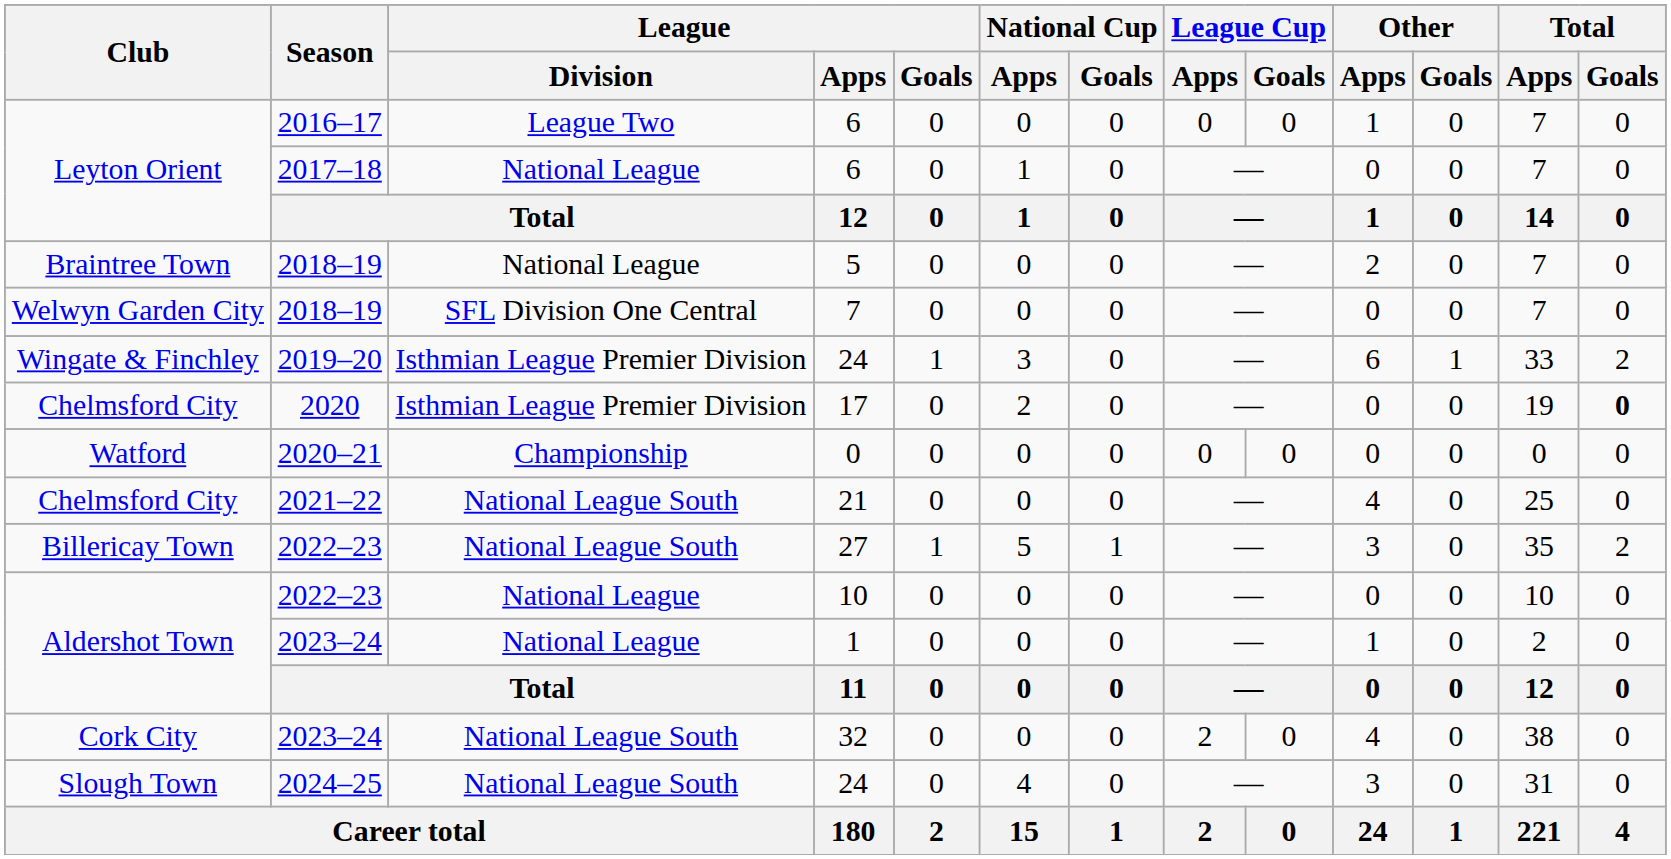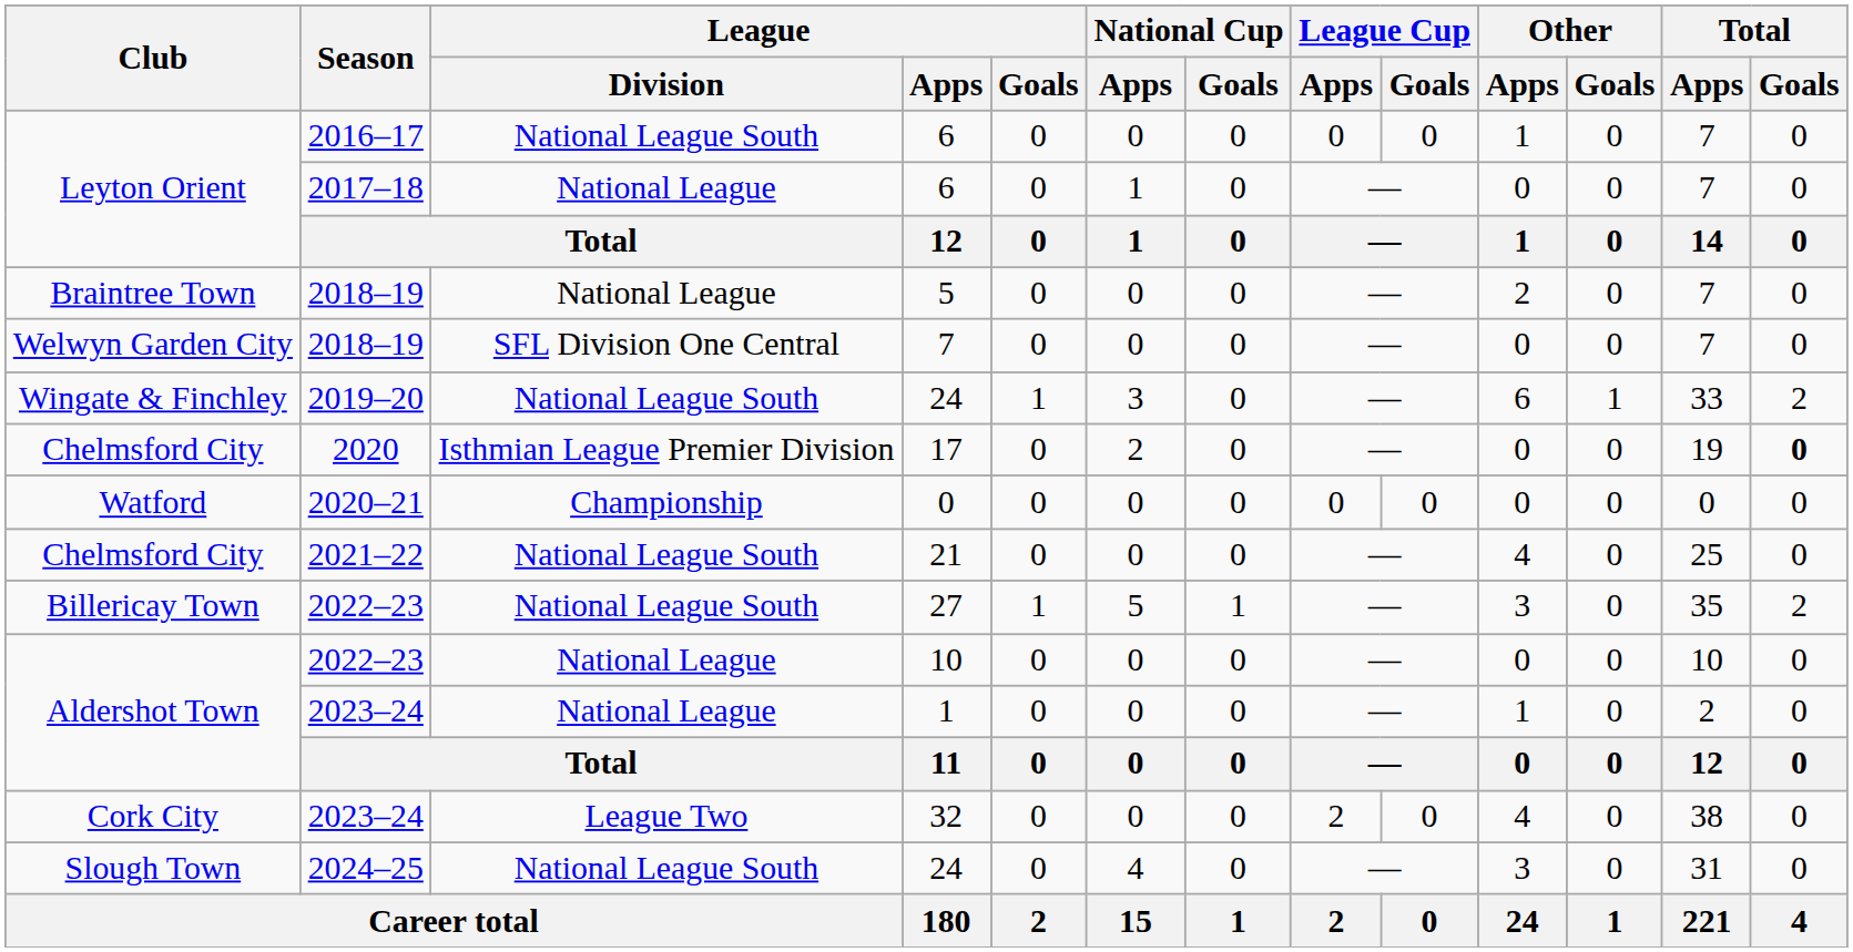2016–17 / 6 | League / Division: League Two -> National League South
2019–20 / 24 | League / Division: Isthmian League Premier Division -> National League South
32 | League / Division: National League South -> League Two
